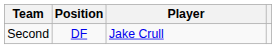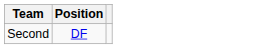- column: Player | Jake Crull
